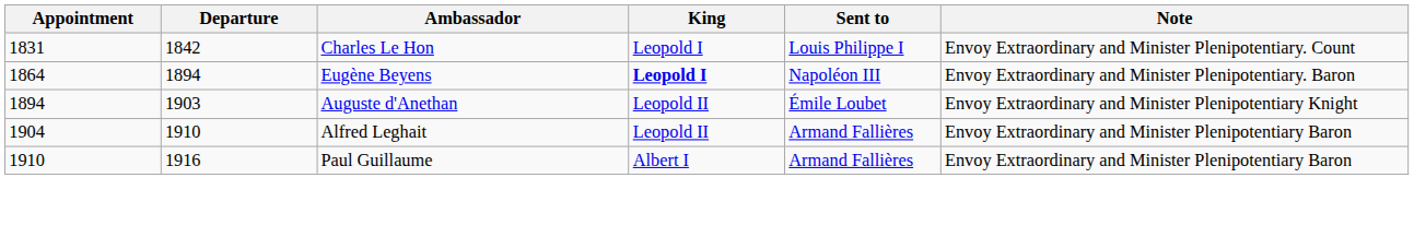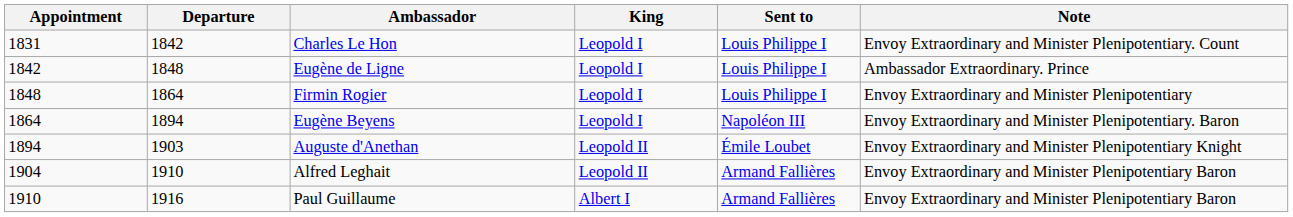+ row: 1842 | 1848 | Eugène de Ligne | Leopold I | Louis Philippe I | Ambassador Extraordinary. Prince
+ row: 1848 | 1864 | Firmin Rogier | Leopold I | Louis Philippe I | Envoy Extraordinary and Minister Plenipotentiary
Eugène Beyens | King: bold -> normal
